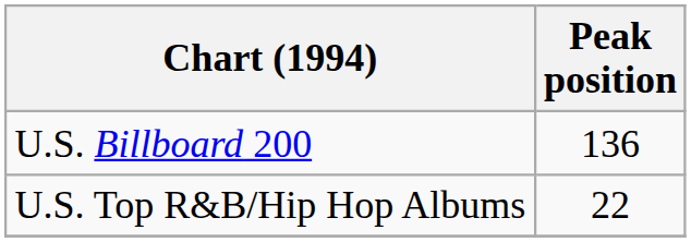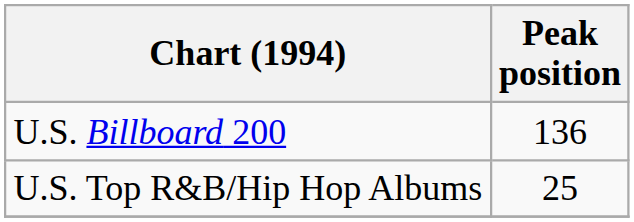U.S. Top R&B/Hip Hop Albums | Peak position: 22 -> 25
